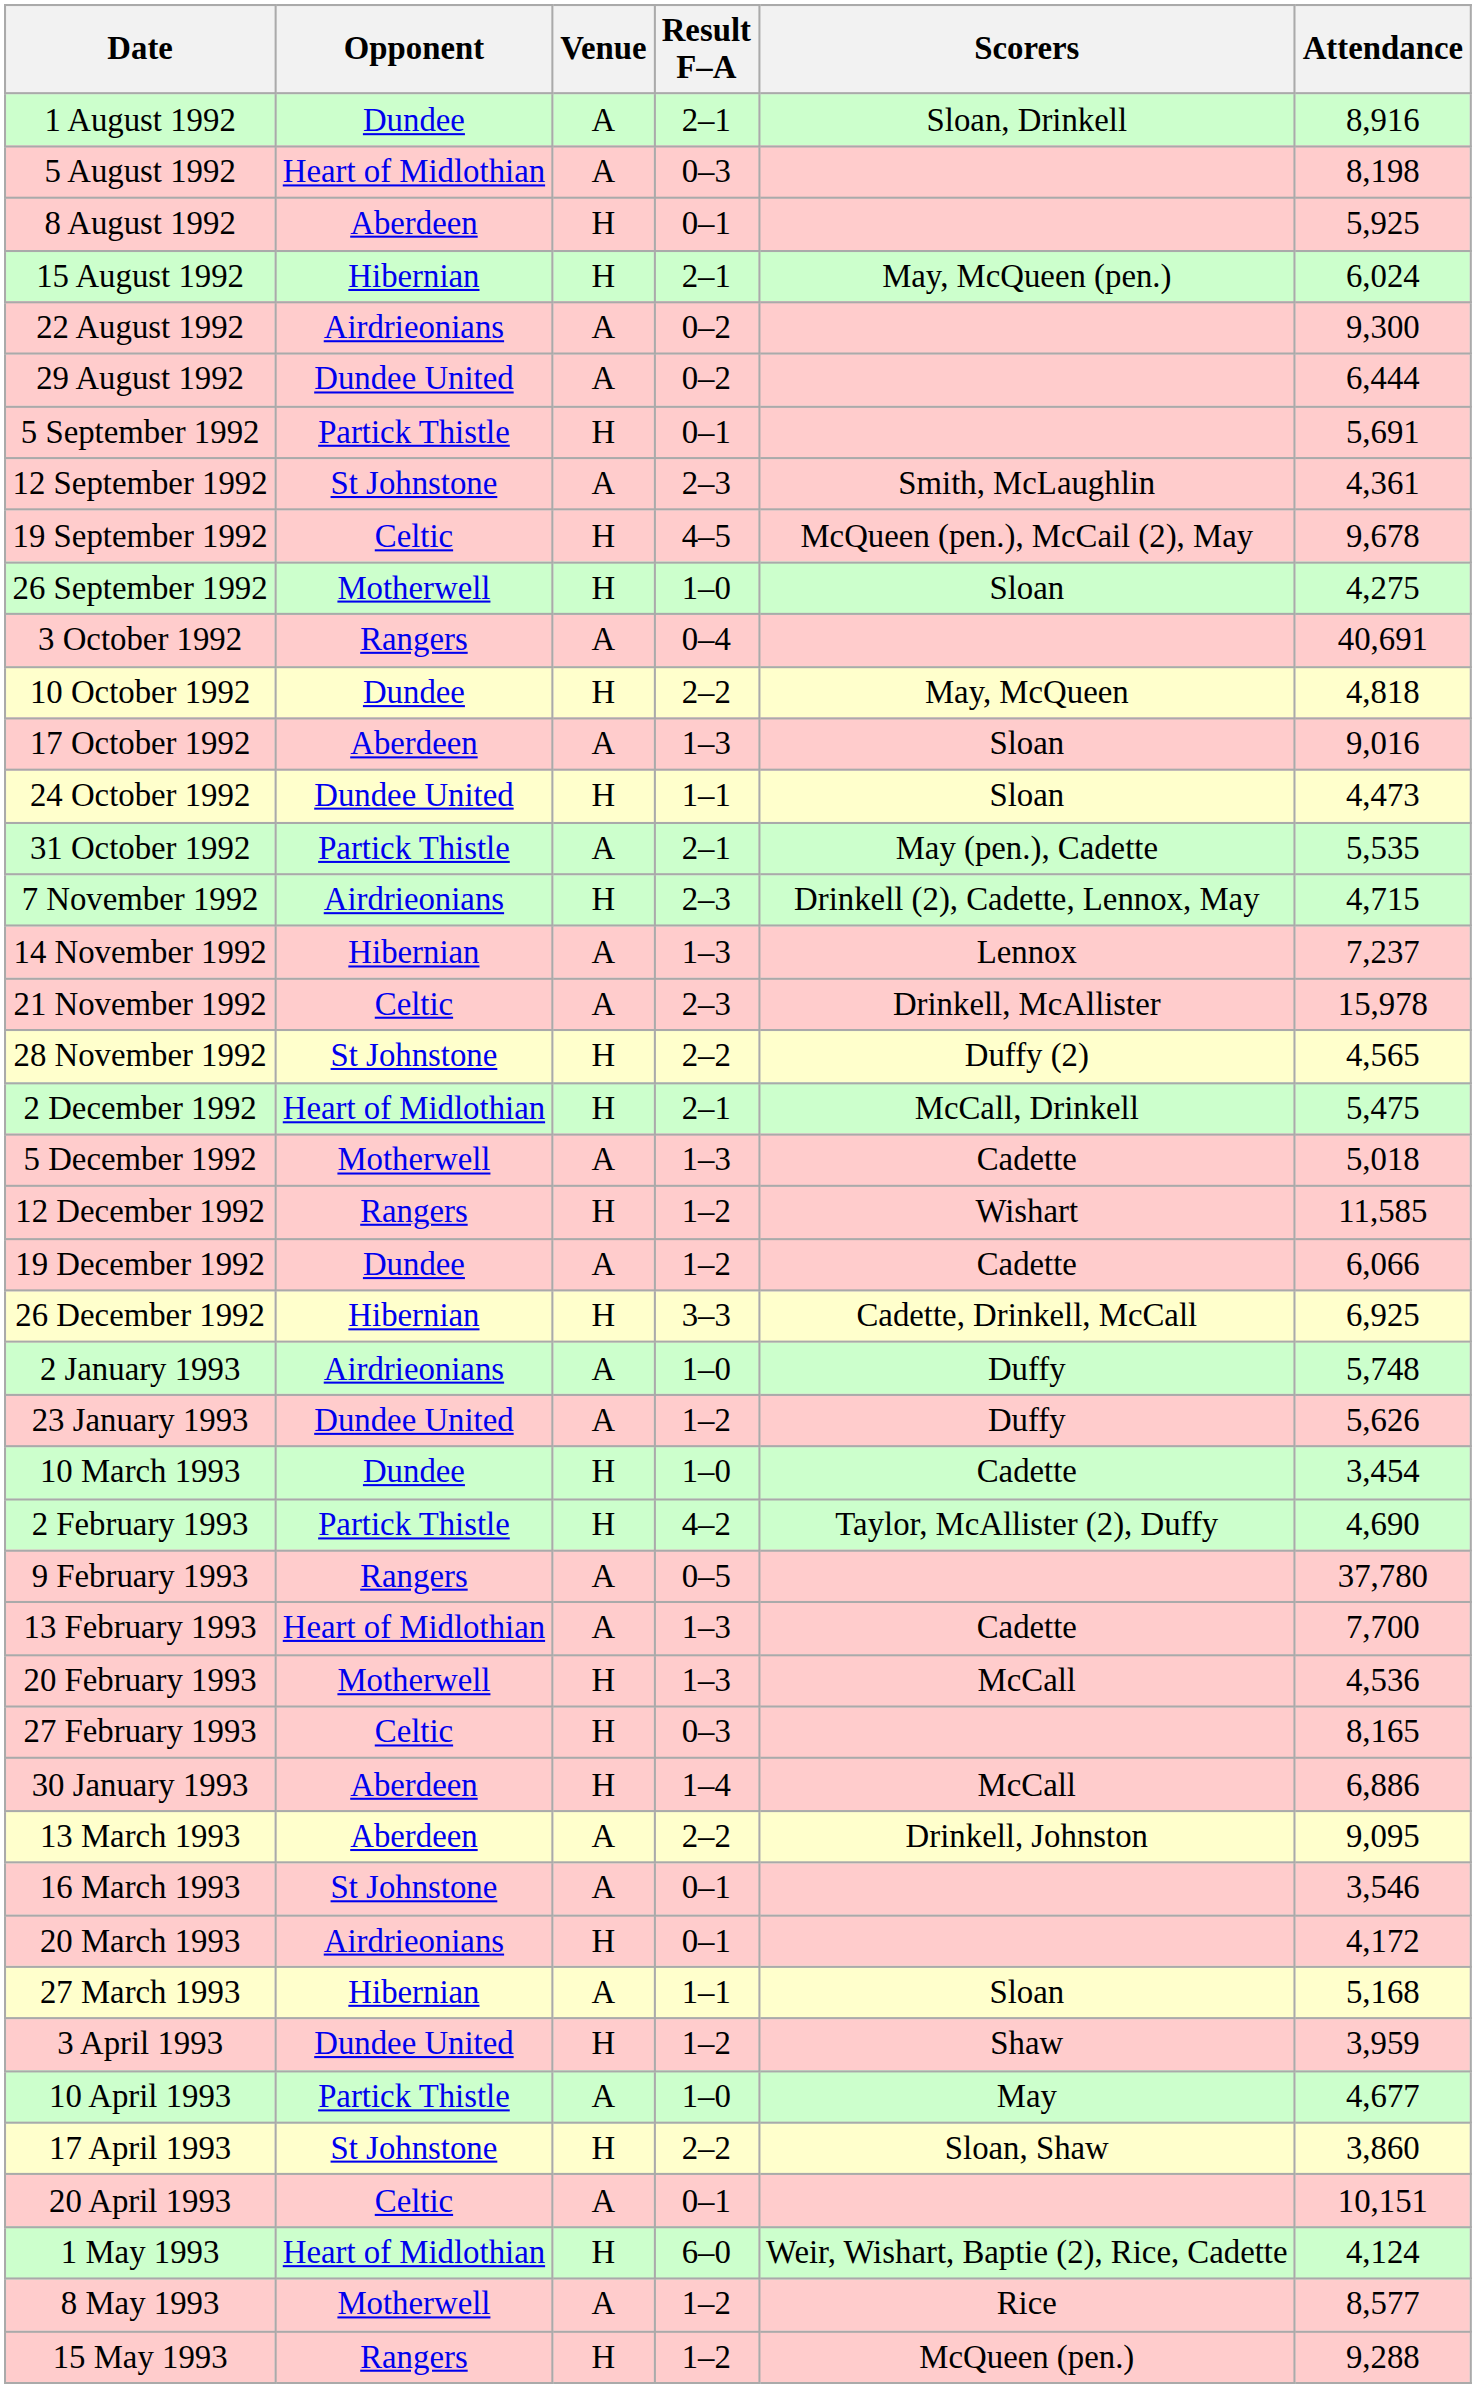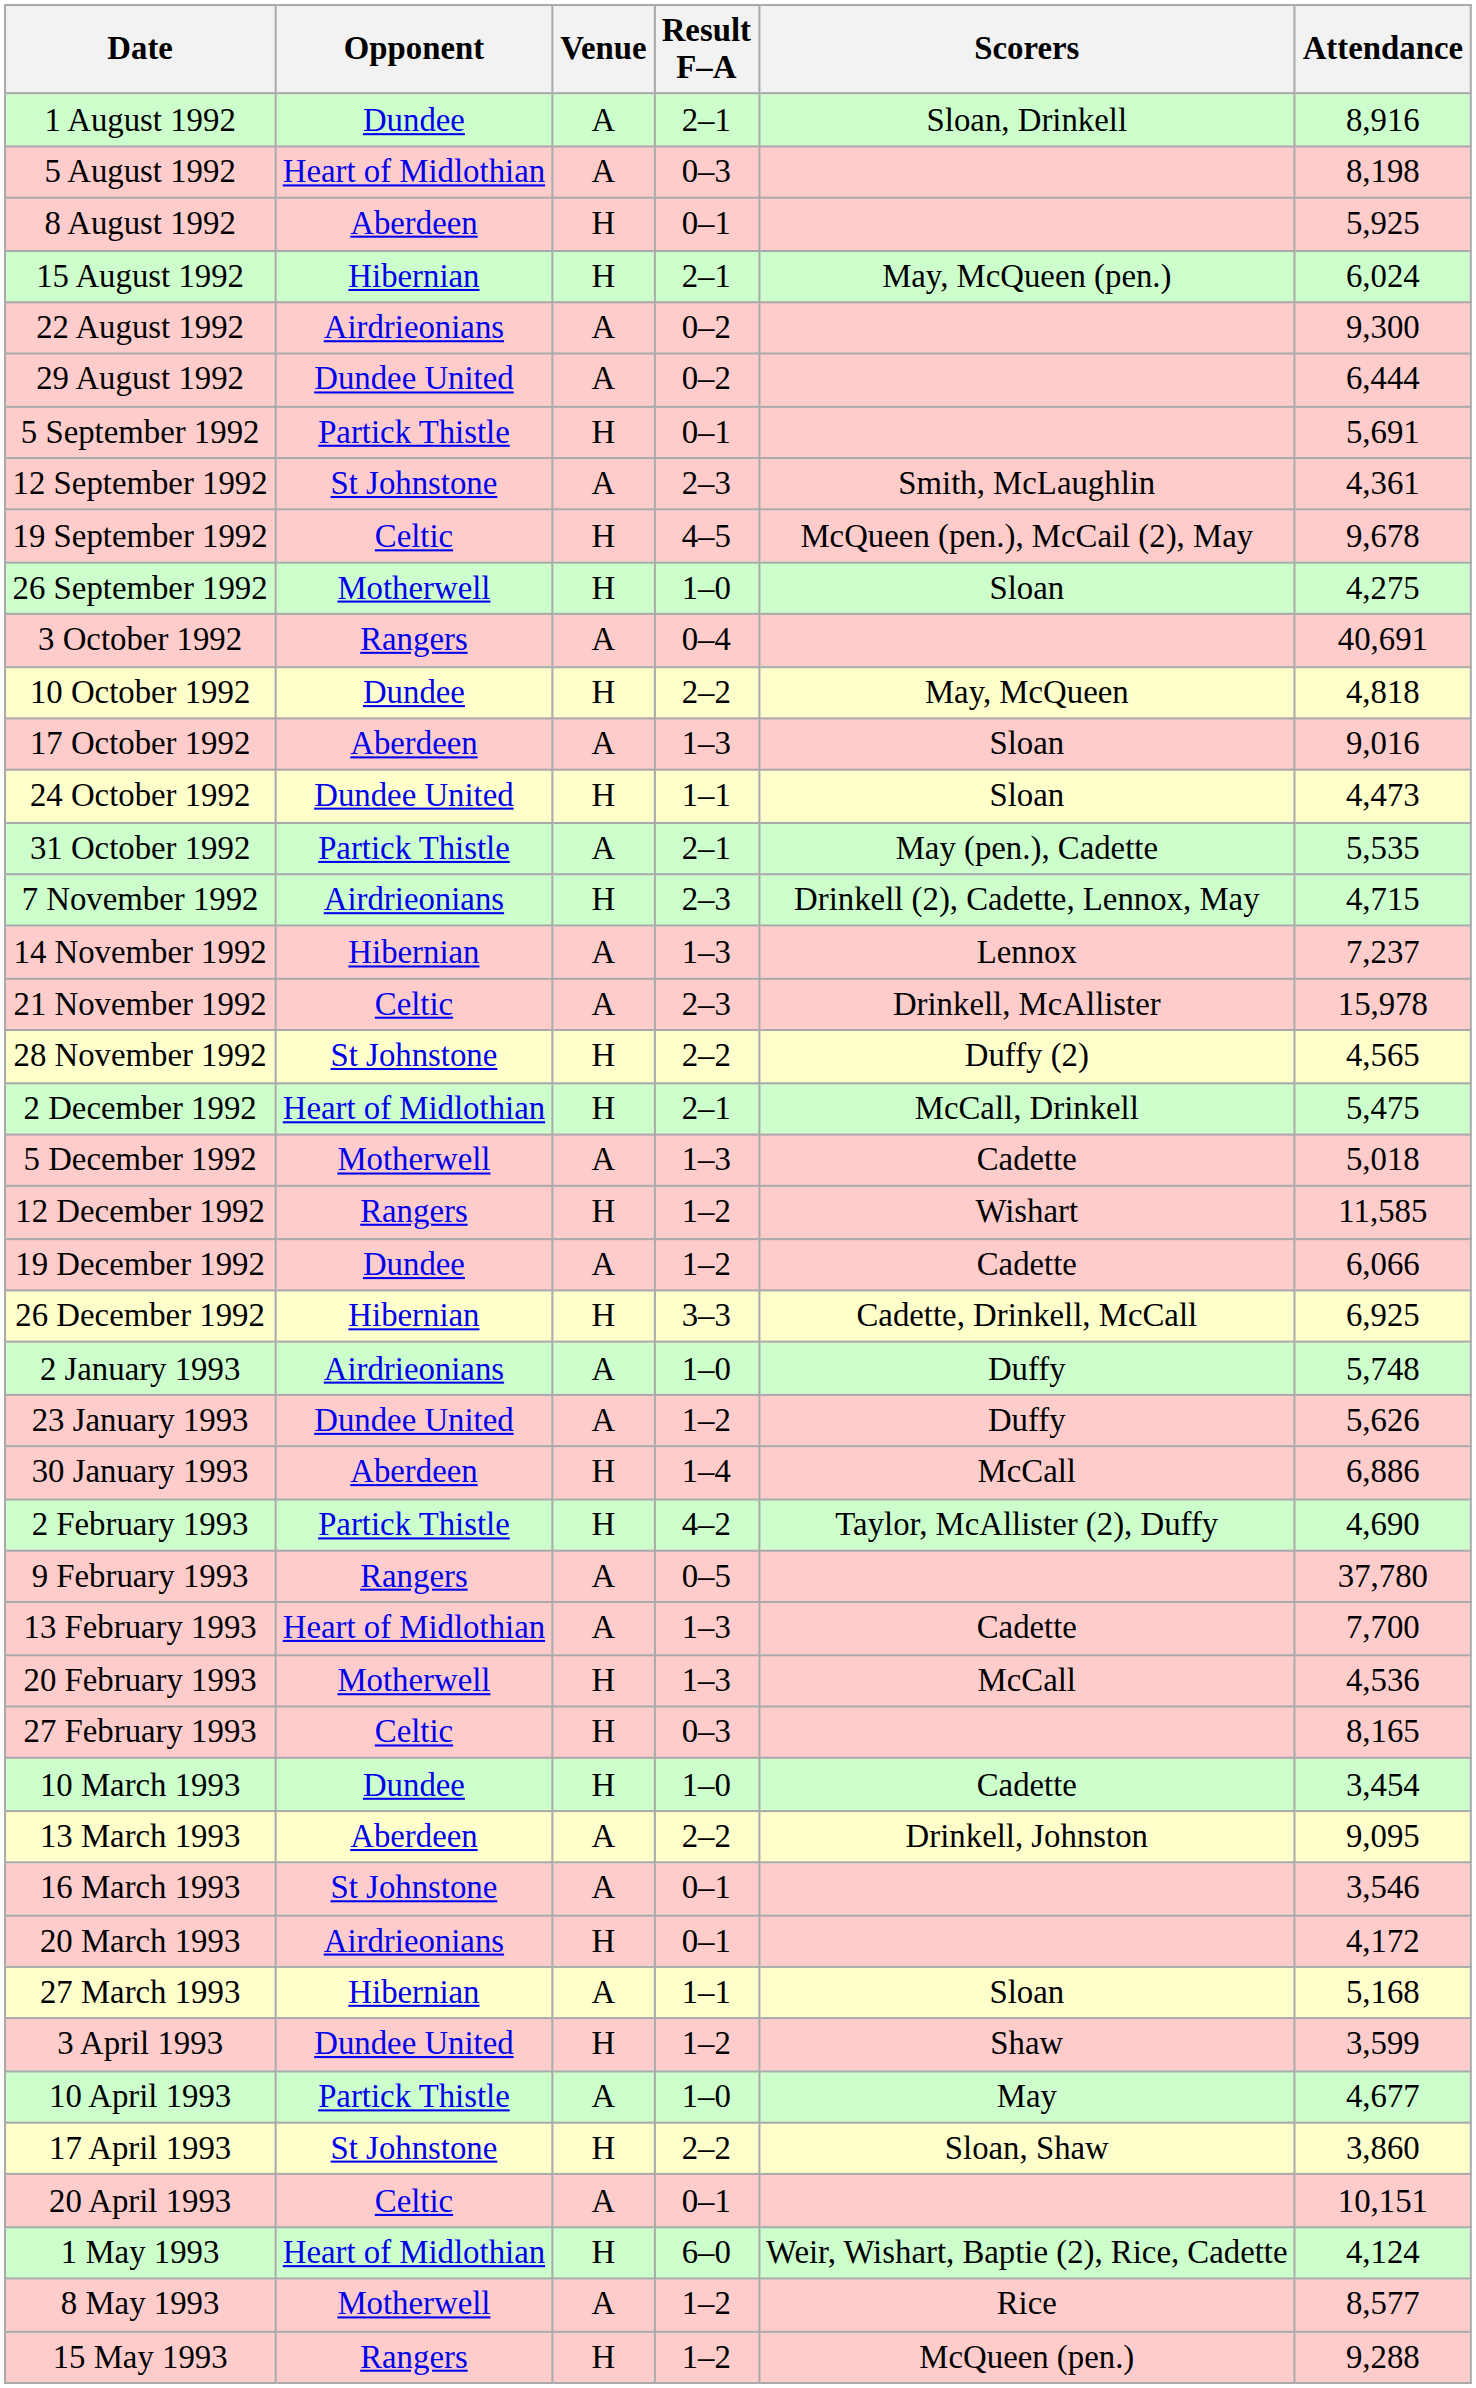rows swapped: 30 January 1993 <-> 10 March 1993
3 April 1993 | Attendance: 3,959 -> 3,599
